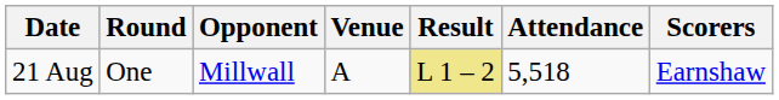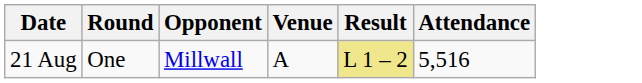- column: Scorers | Earnshaw
21 Aug | Attendance: 5,518 -> 5,516
